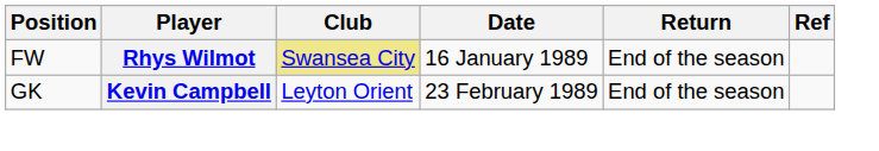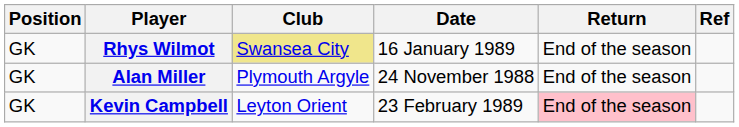Rhys Wilmot | Position: FW -> GK
+ row: GK | Alan Miller | Plymouth Argyle | 24 November 1988 | End of the season
Kevin Campbell | Return: no background -> pink background
